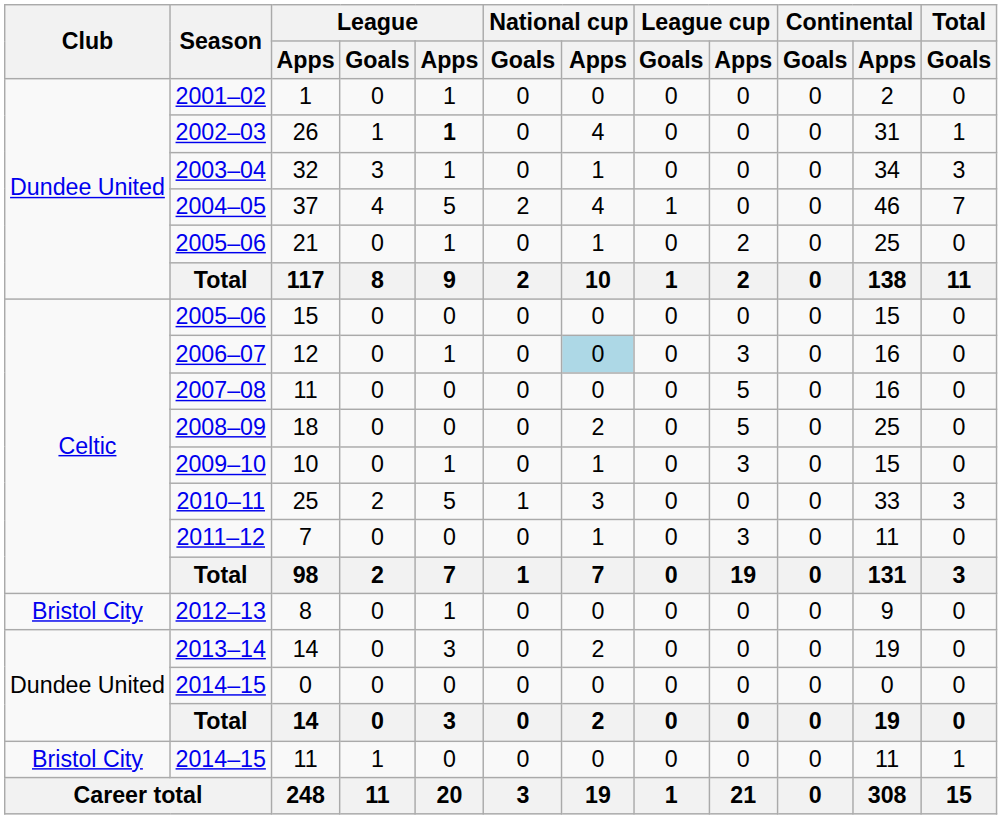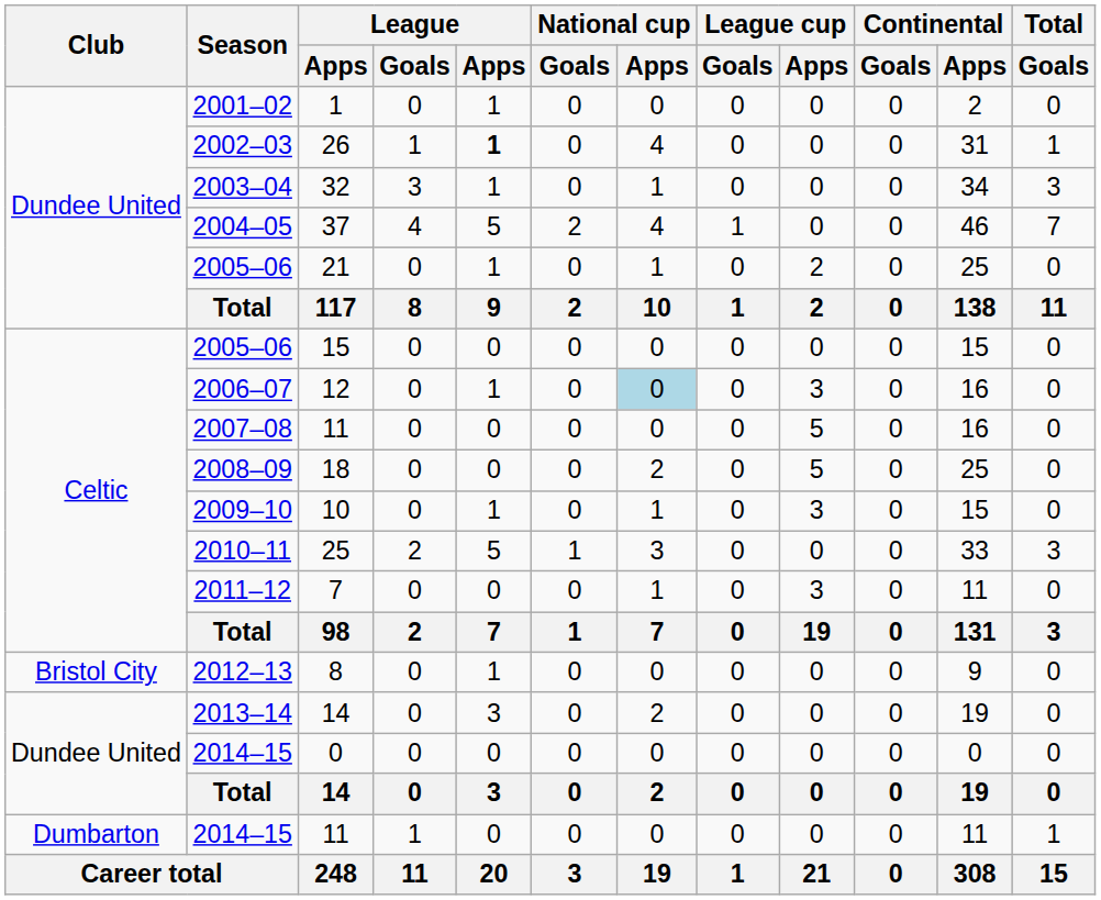2014–15 / 11 | Club: Bristol City -> Dumbarton
